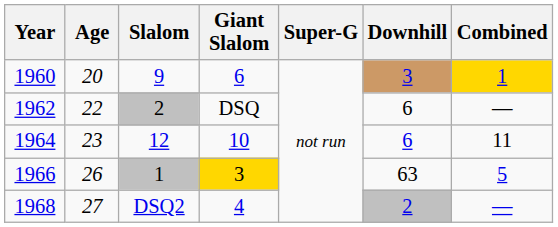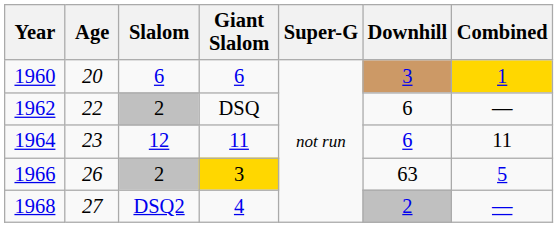1960 | Slalom: 9 -> 6
1964 | Giant Slalom: 10 -> 11
1966 | Slalom: 1 -> 2
